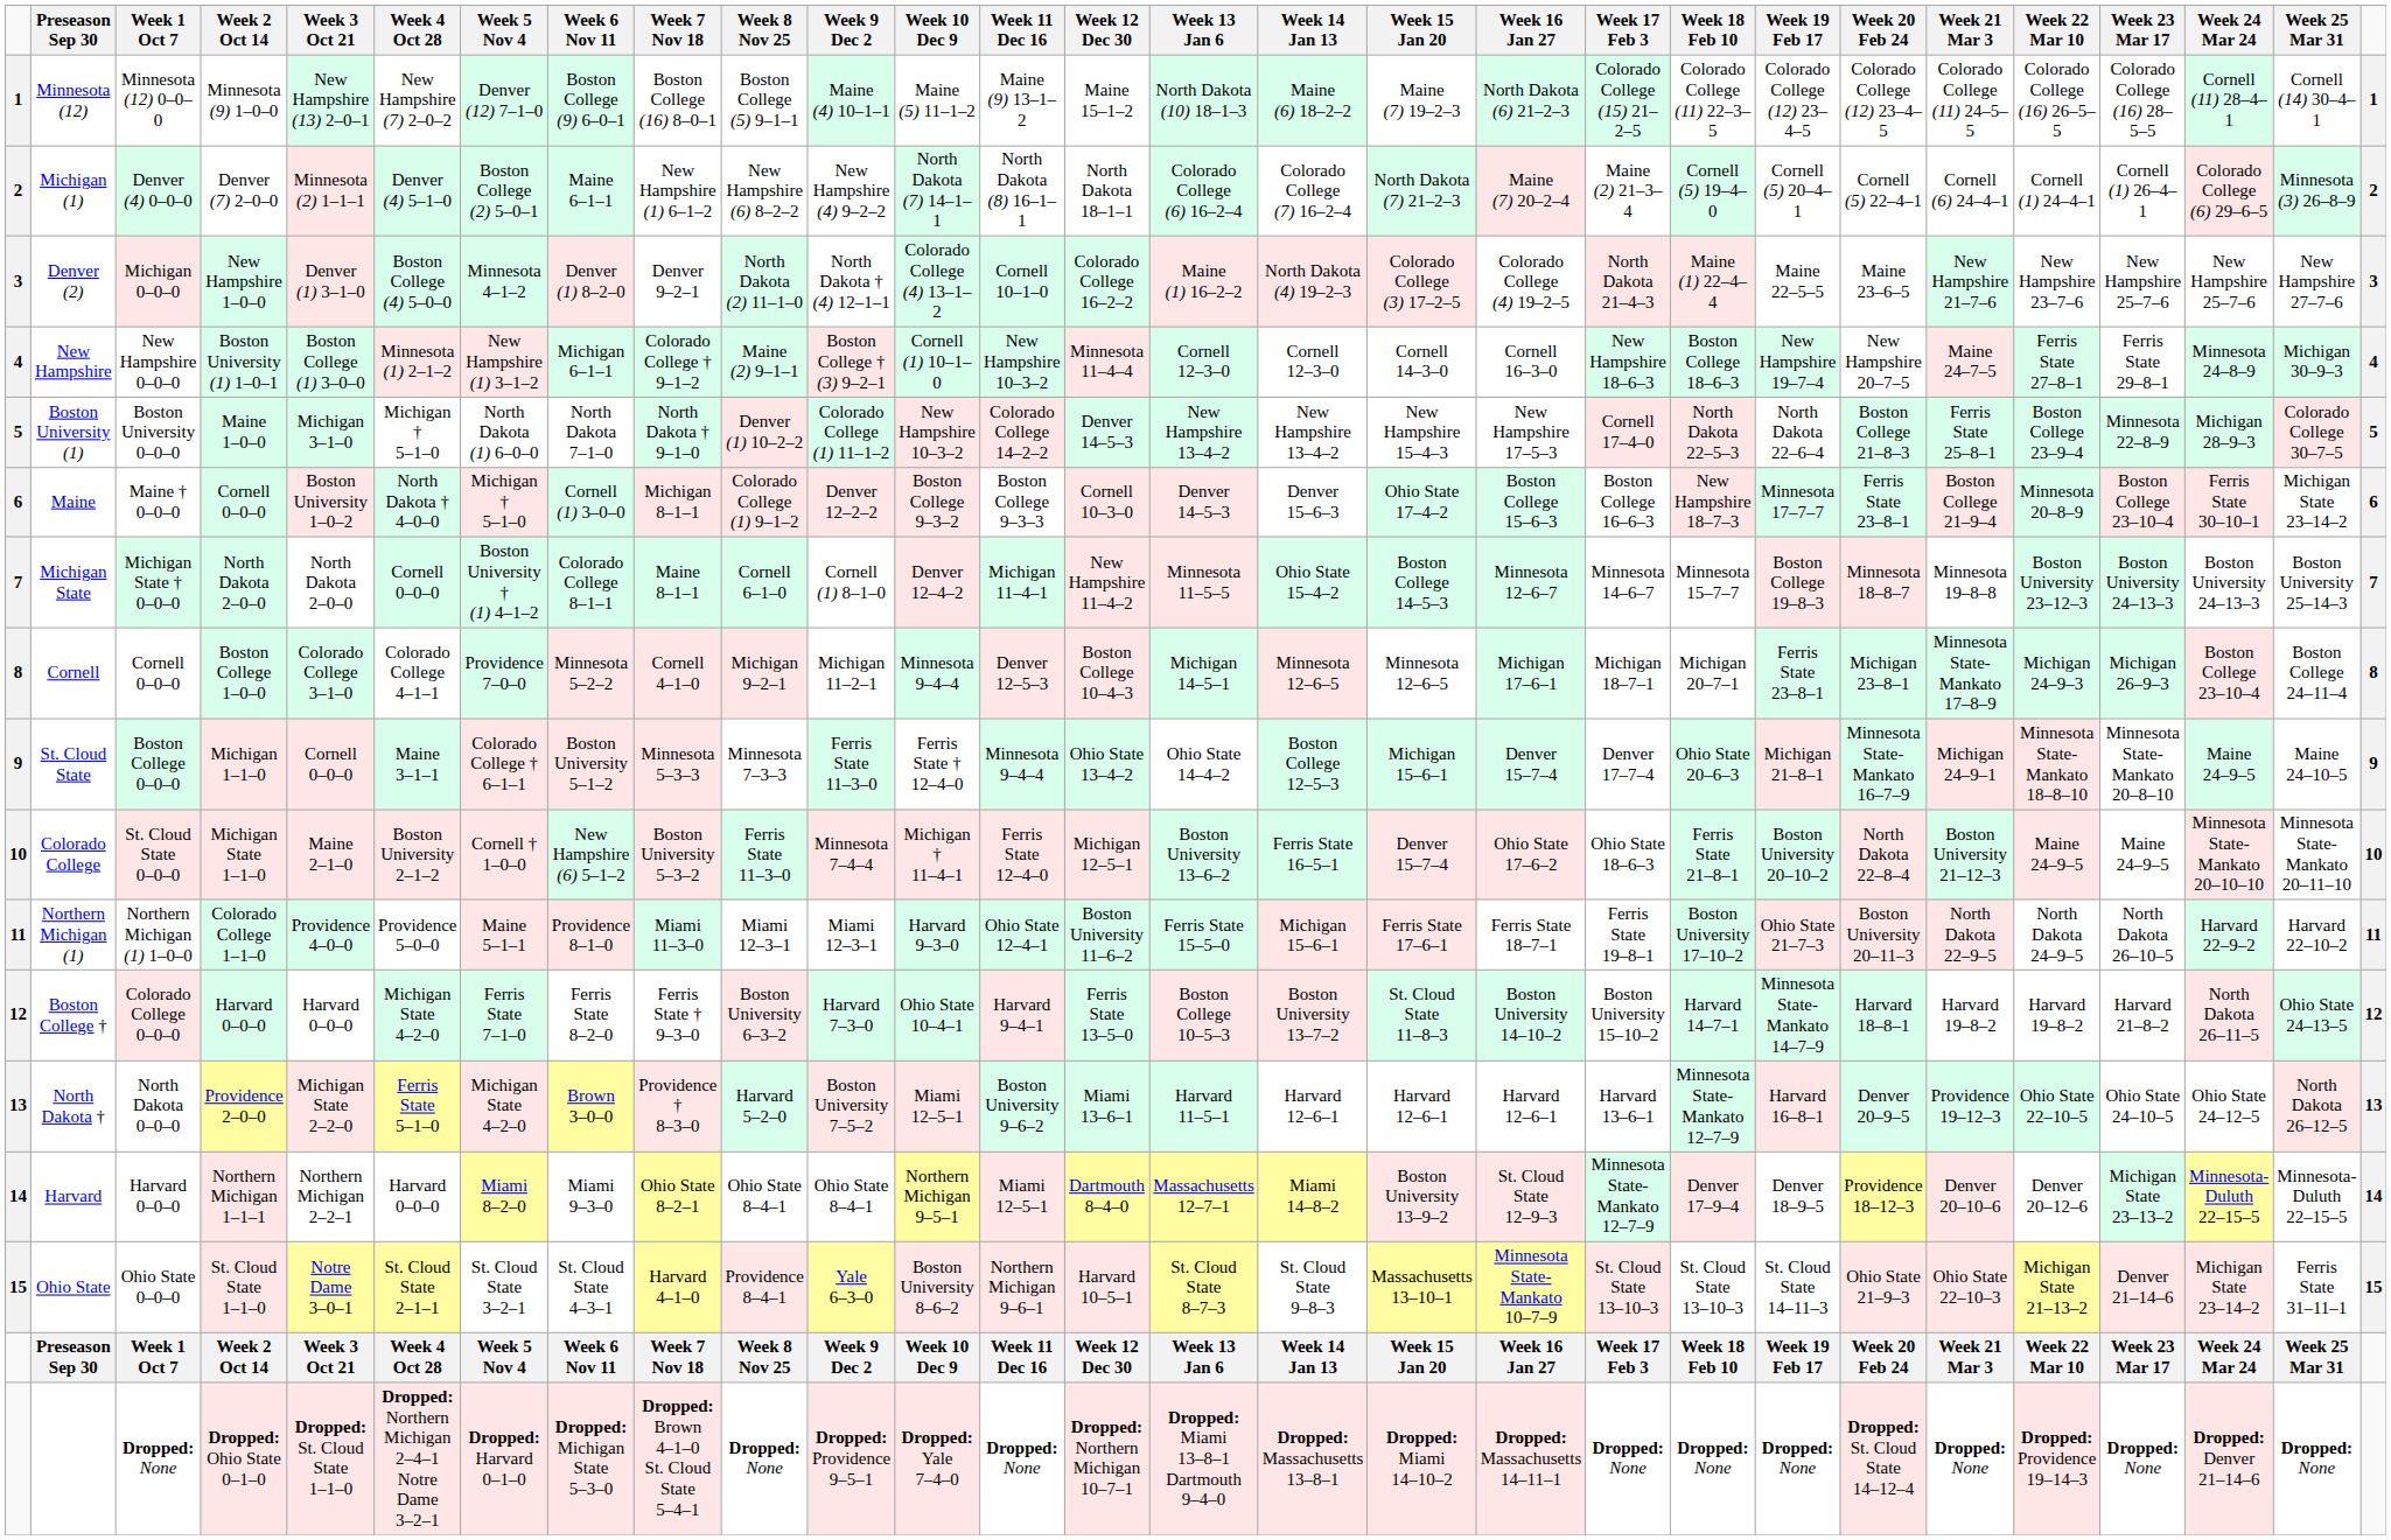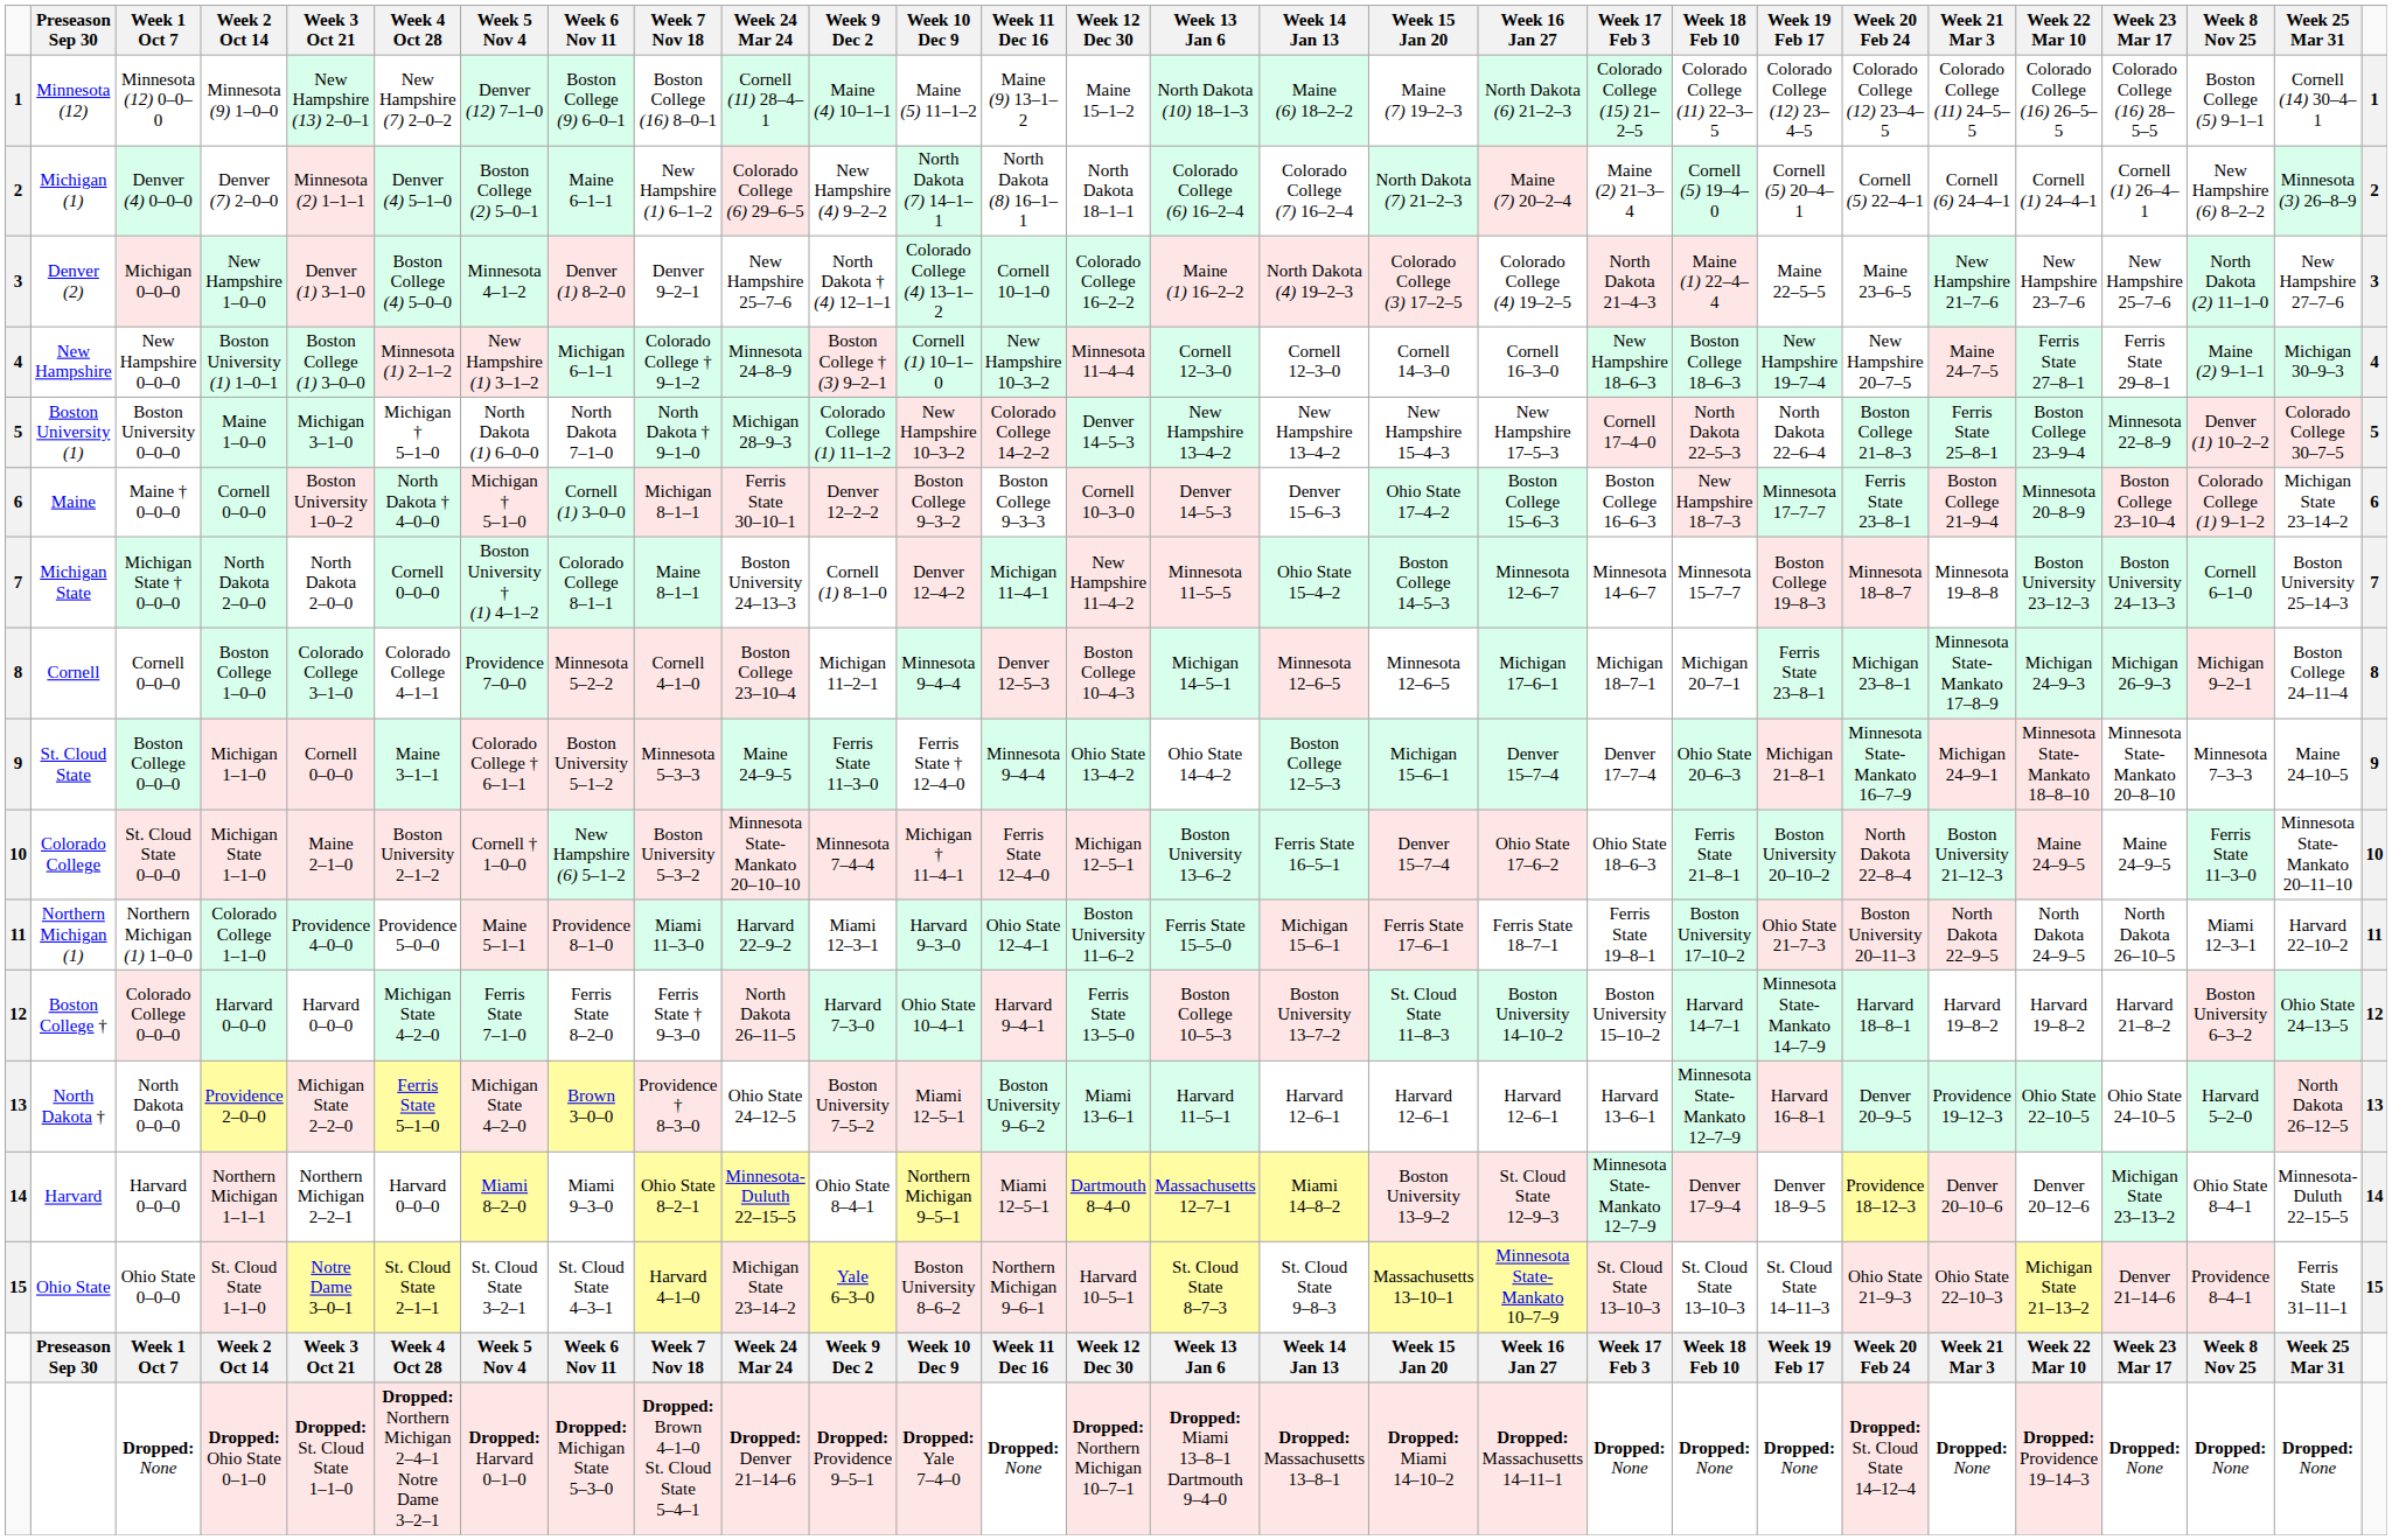columns swapped: Week 8 Nov 25 <-> Week 24 Mar 24
